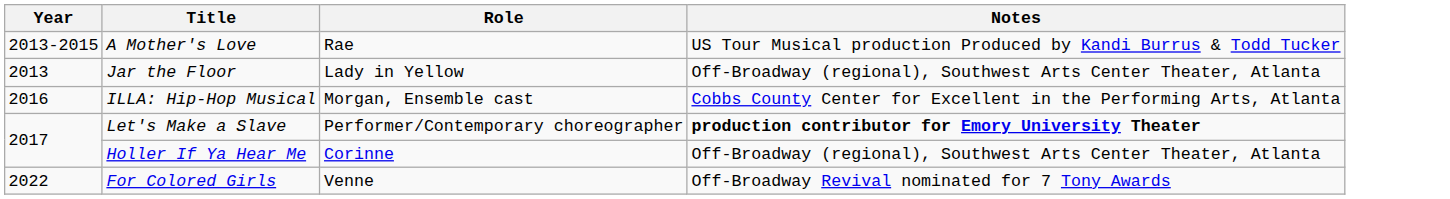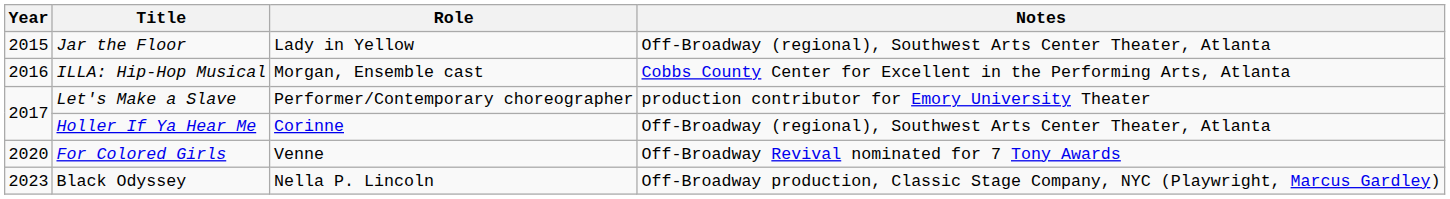- row: 2013-2015 | A Mother's Love | Rae | US Tour Musical production Produced by Kandi Burrus & Todd Tucker
Jar the Floor | Year: 2013 -> 2015
Let's Make a Slave | Notes: bold -> normal
For Colored Girls | Year: 2022 -> 2020
+ row: 2023 | Black Odyssey | Nella P. Lincoln | Off-Broadway production, Classic Stage Company, NYC (Playwright, Marcus Gardley)
